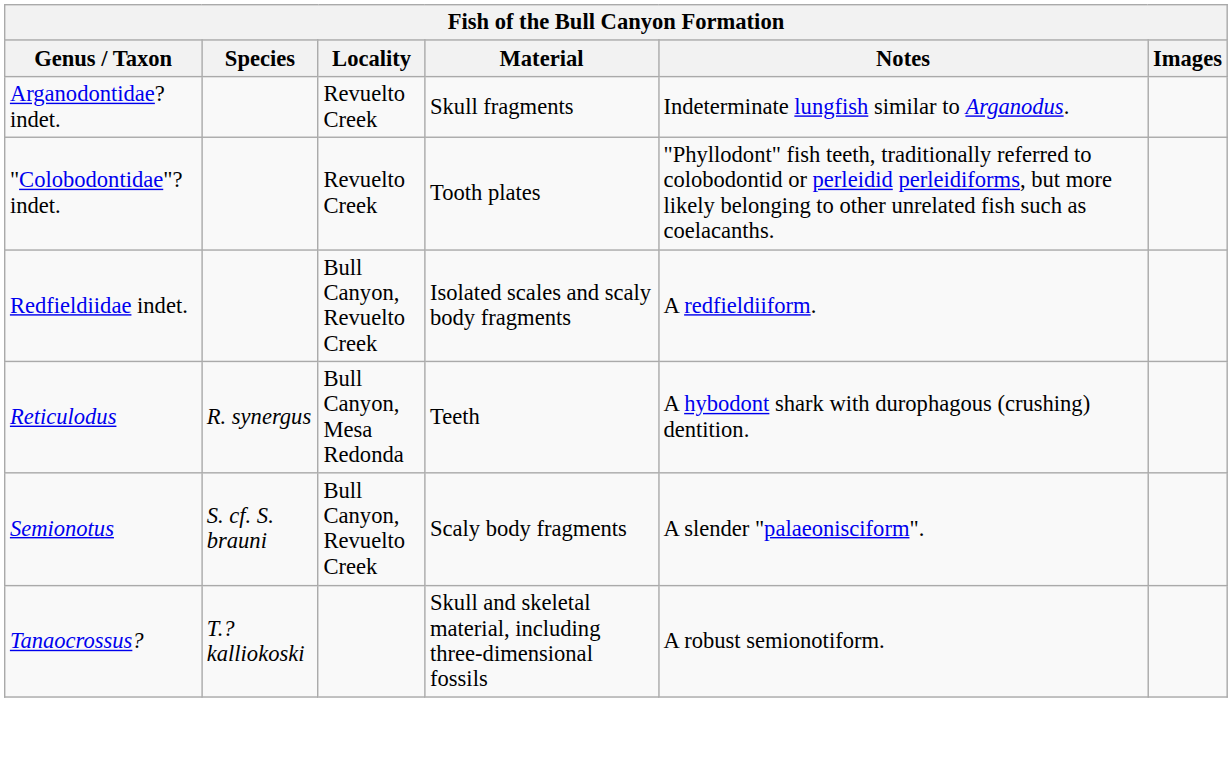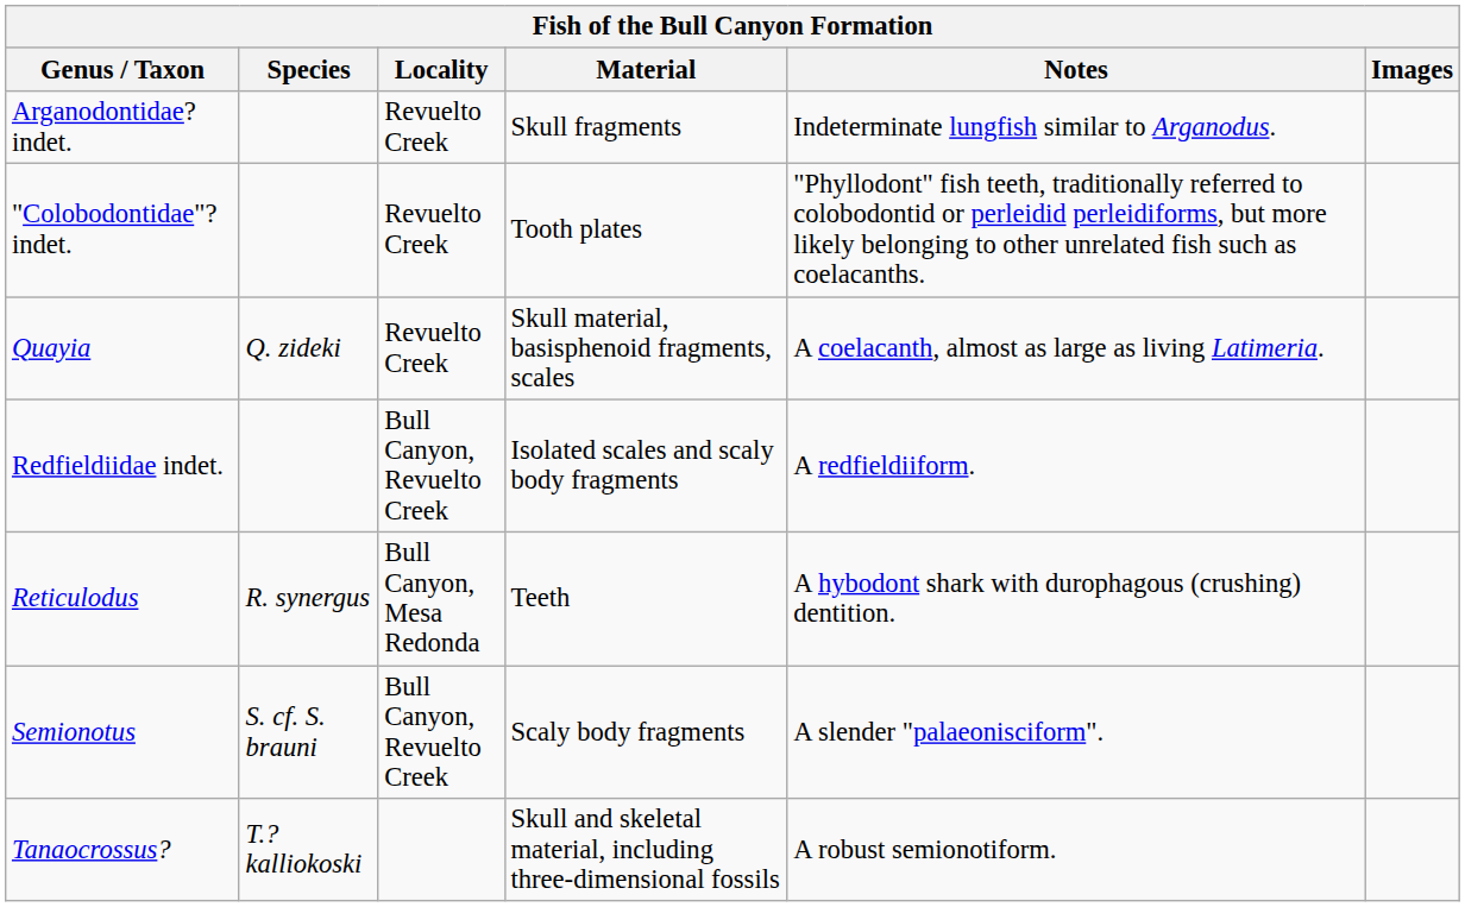+ row: Quayia | Q. zideki | Revuelto Creek | Skull material, basisphenoid fragments, scales | A coelacanth, almost as large as living Latimeria.
